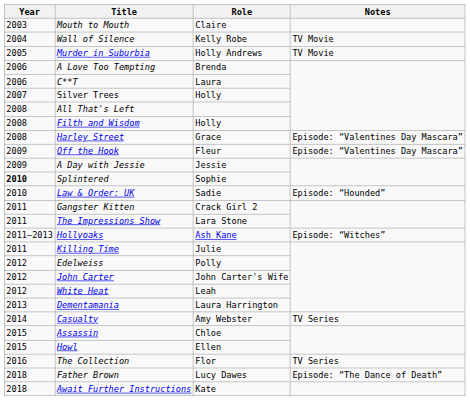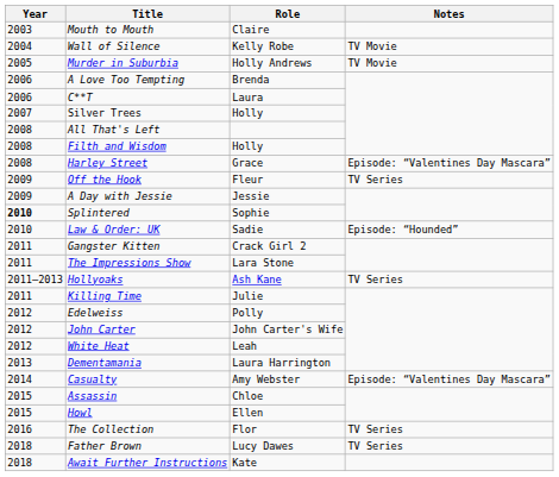Off the Hook | Notes: Episode: “Valentines Day Mascara” -> TV Series
Hollyoaks | Notes: Episode: “Witches” -> TV Series
Casualty | Notes: TV Series -> Episode: “Valentines Day Mascara”
Father Brown | Notes: Episode: “The Dance of Death” -> TV Series
